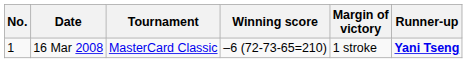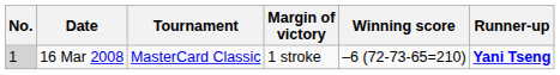columns swapped: Winning score <-> Margin of victory
16 Mar 2008 | No.: no background -> lightgrey background
